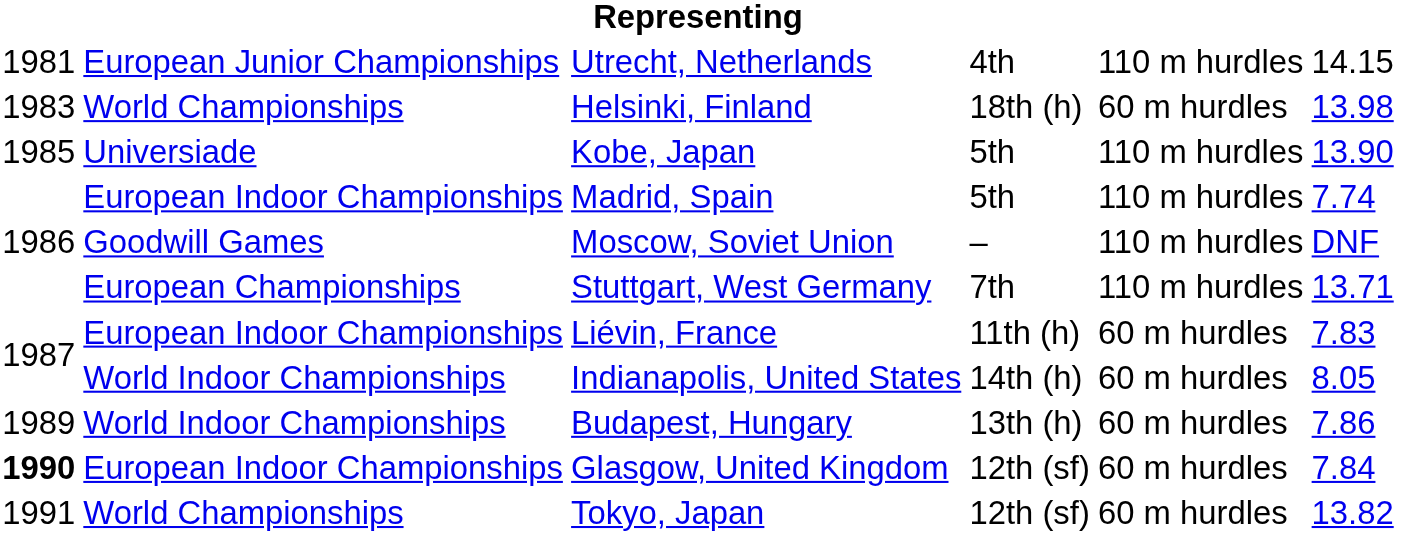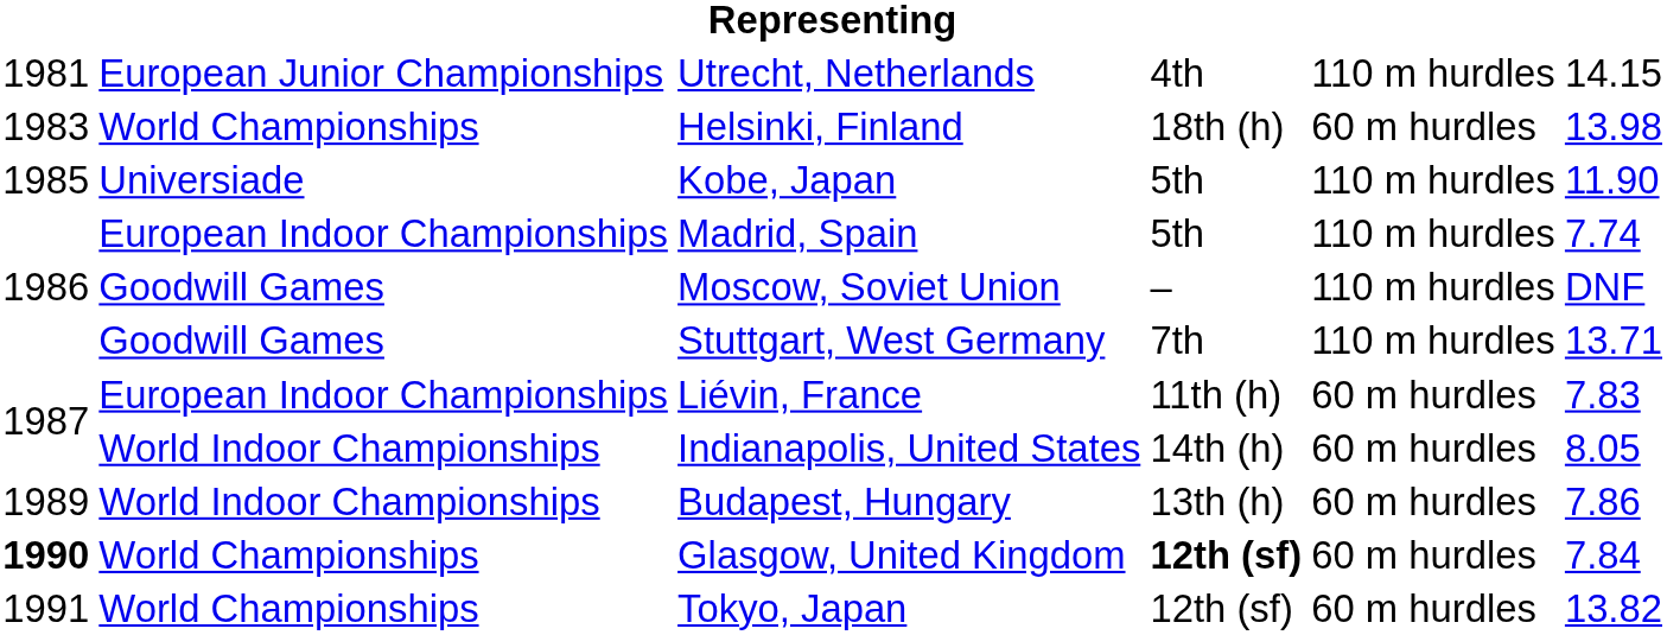Kobe, Japan | column 6: 13.90 -> 11.90
Stuttgart, West Germany | column 2: European Championships -> Goodwill Games
Glasgow, United Kingdom | column 2: European Indoor Championships -> World Championships
Glasgow, United Kingdom | column 4: normal -> bold
